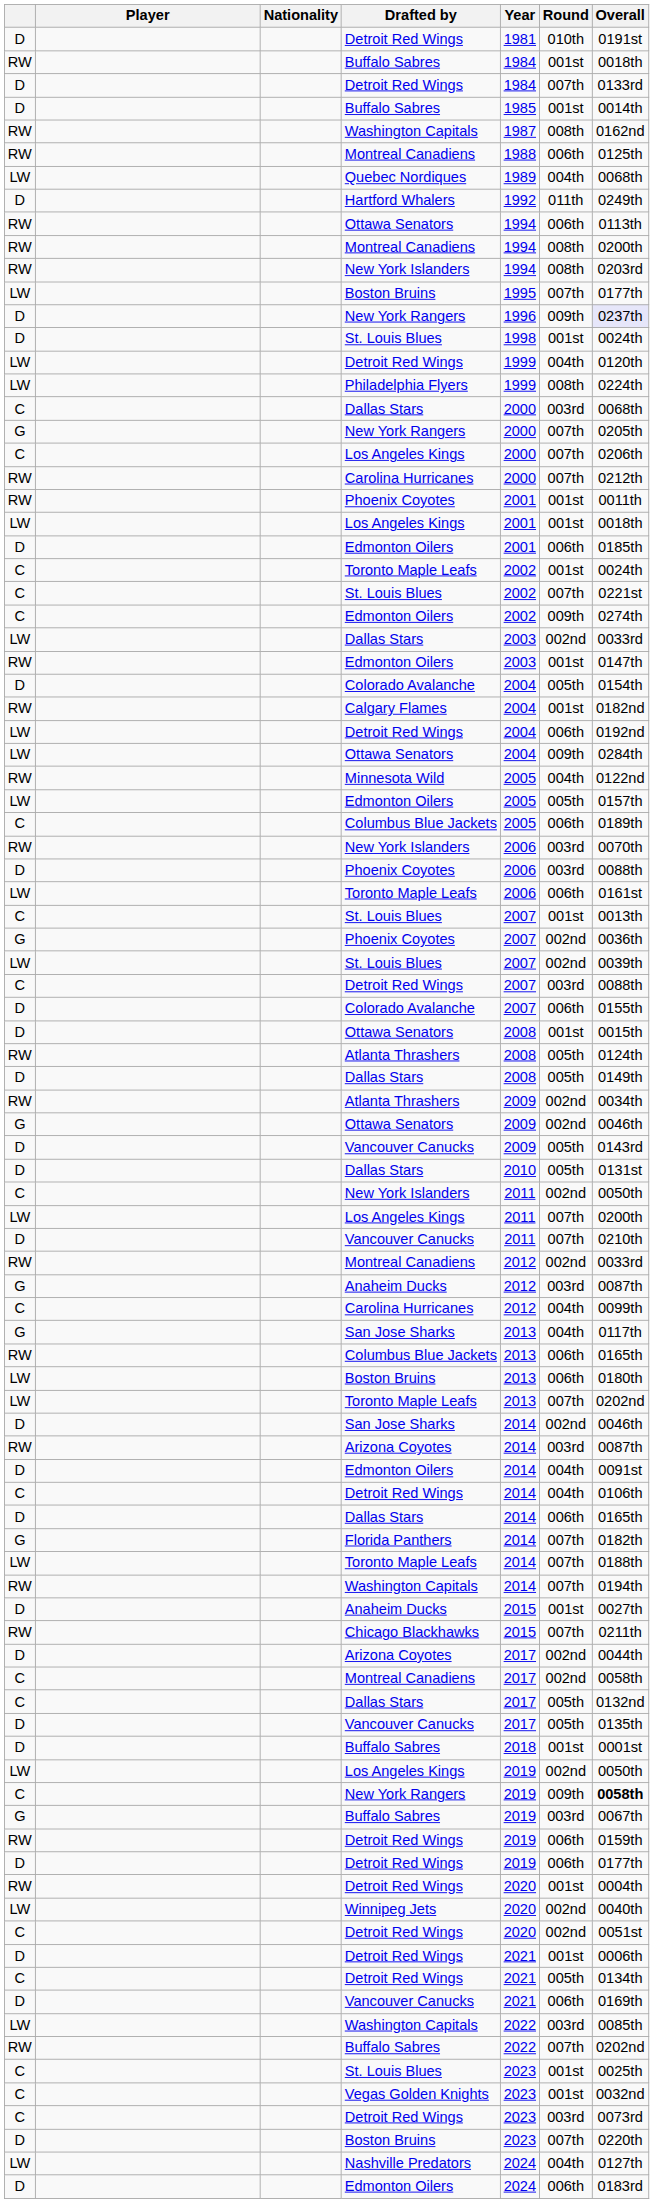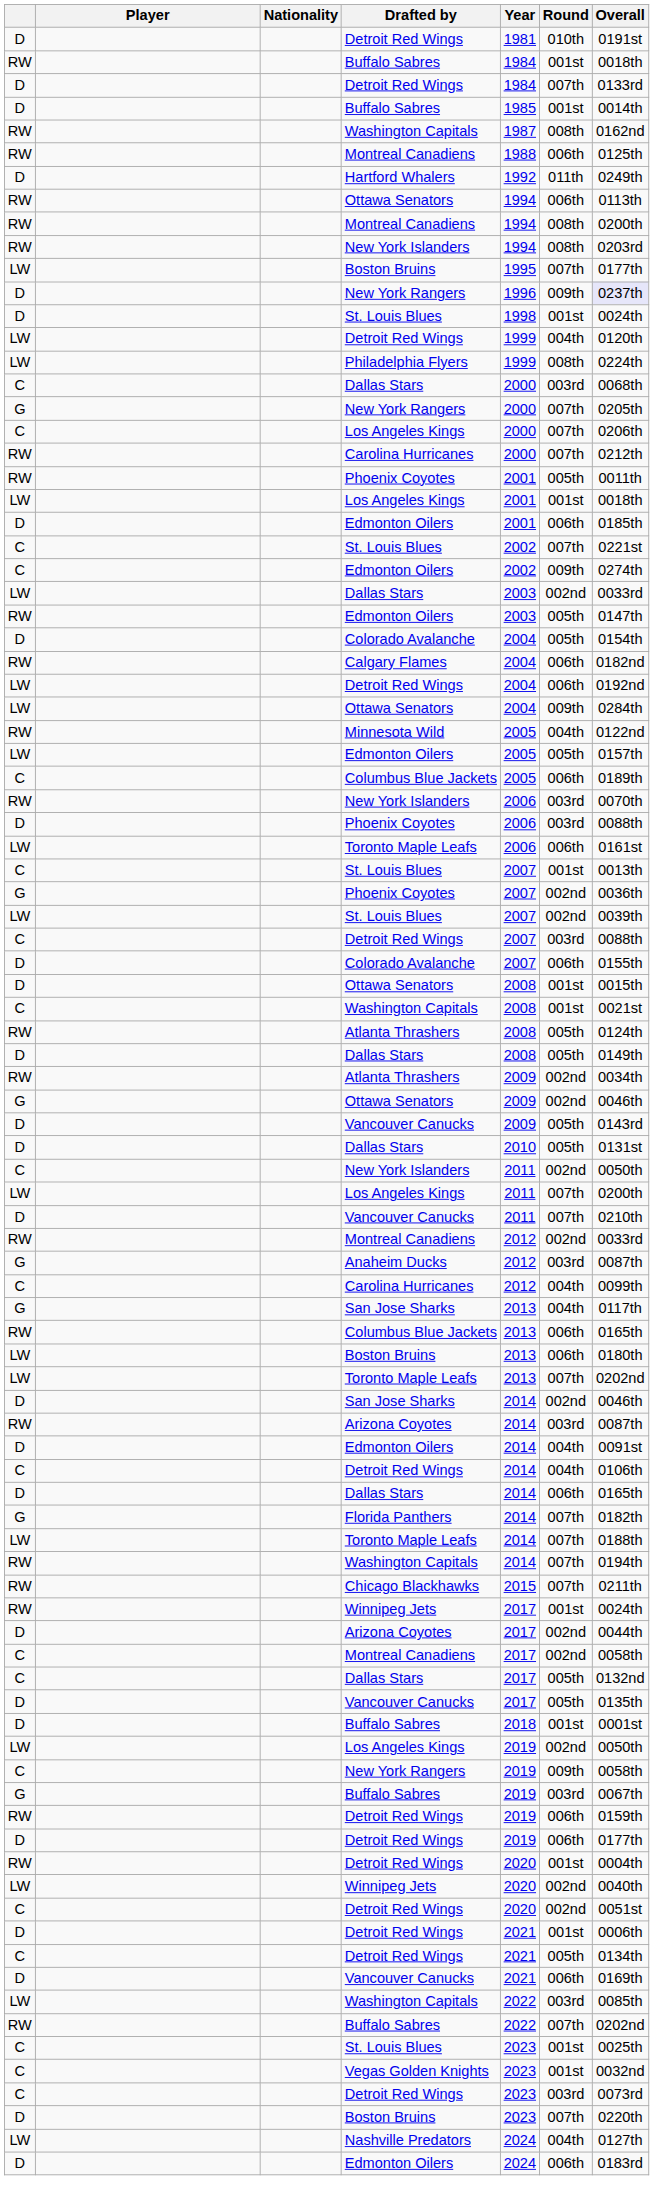- row: LW | Quebec Nordiques | 1989 | 004th | 0068th
RW / Phoenix Coyotes | Round: 001st -> 005th
- row: C | Toronto Maple Leafs | 2002 | 001st | 0024th
RW / Edmonton Oilers | Round: 001st -> 005th
Calgary Flames | Round: 001st -> 006th
+ row: C | Washington Capitals | 2008 | 001st | 0021st
- row: D | Anaheim Ducks | 2015 | 001st | 0027th
+ row: RW | Winnipeg Jets | 2017 | 001st | 0024th
C / New York Rangers | Overall: bold -> normal
